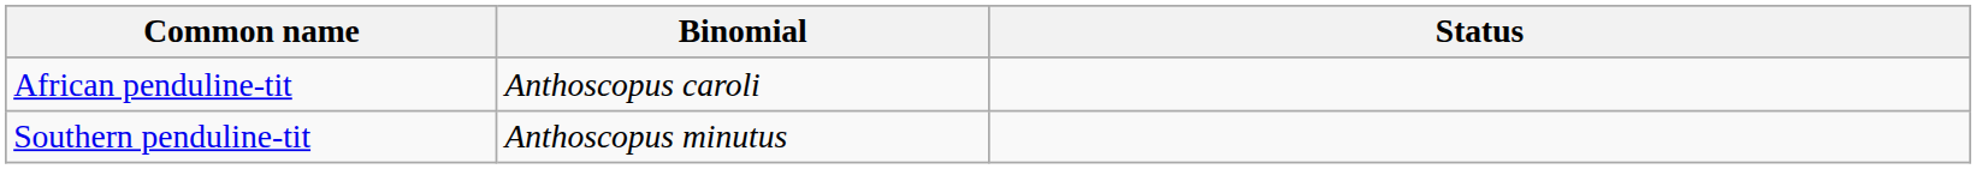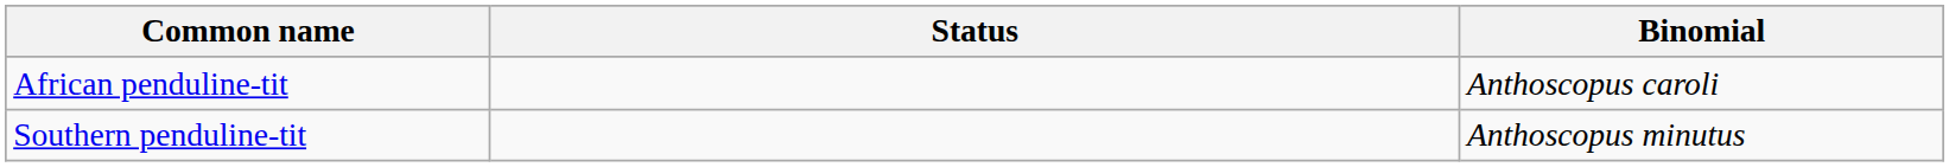columns swapped: Binomial <-> Status
